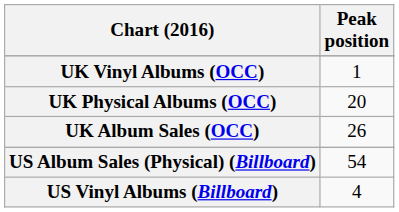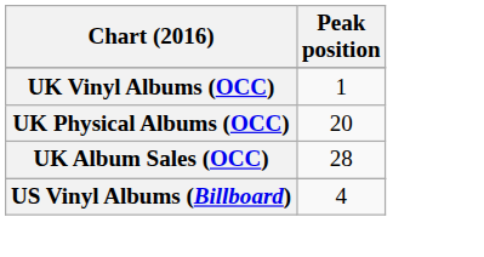UK Album Sales (OCC) | Peak position: 26 -> 28
- row: US Album Sales (Physical) (Billboard) | 54
